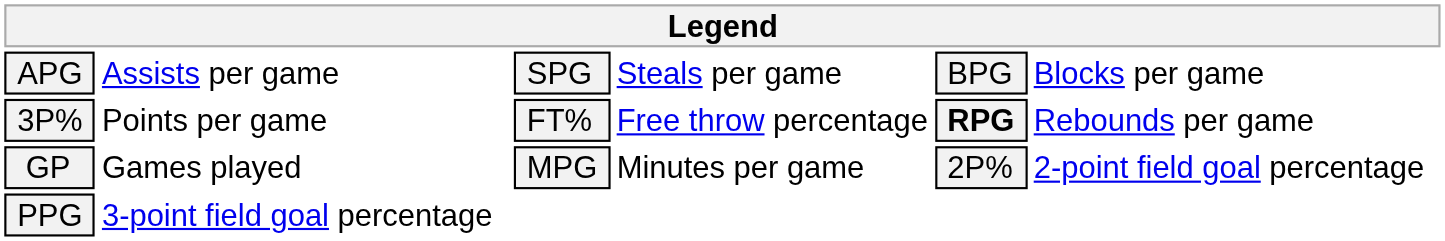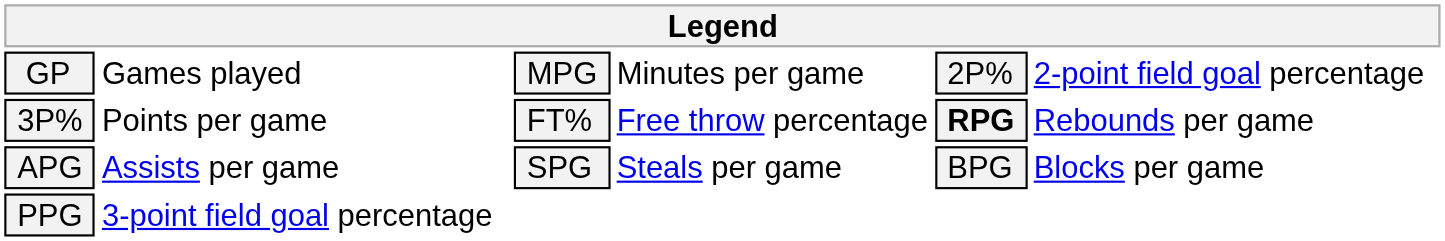rows swapped: GP <-> APG
